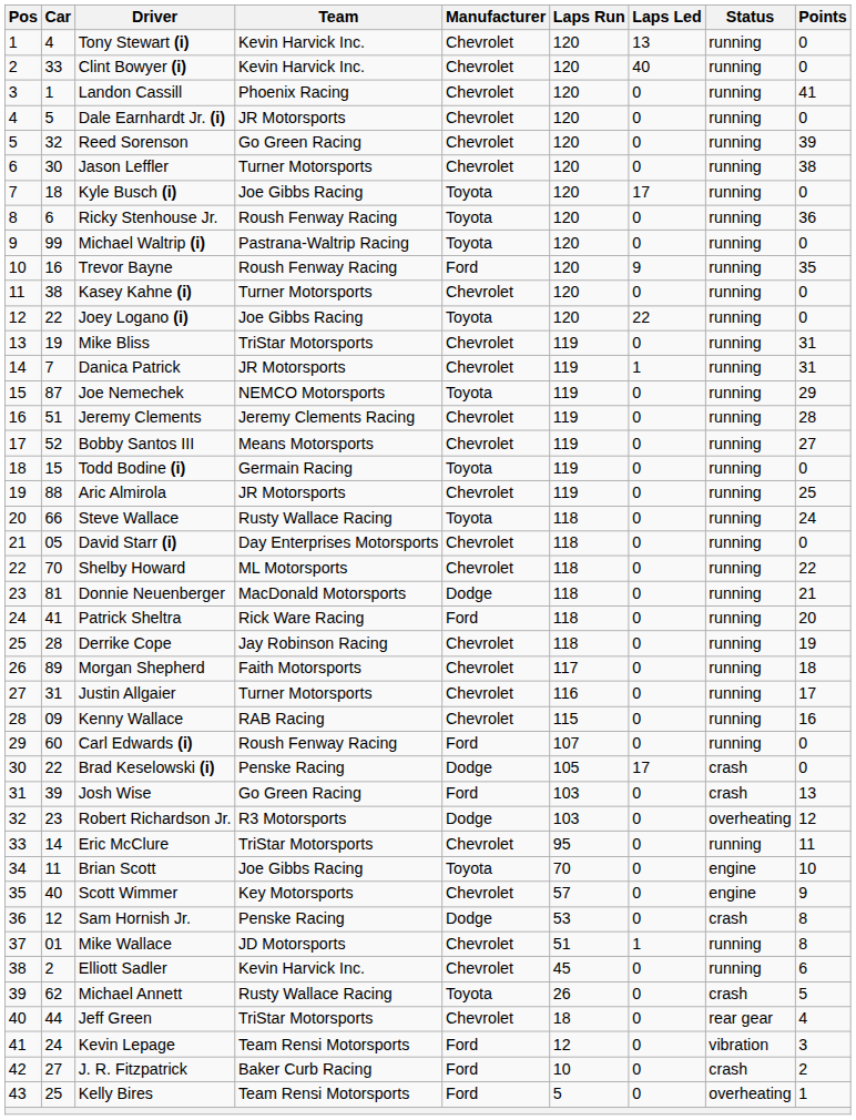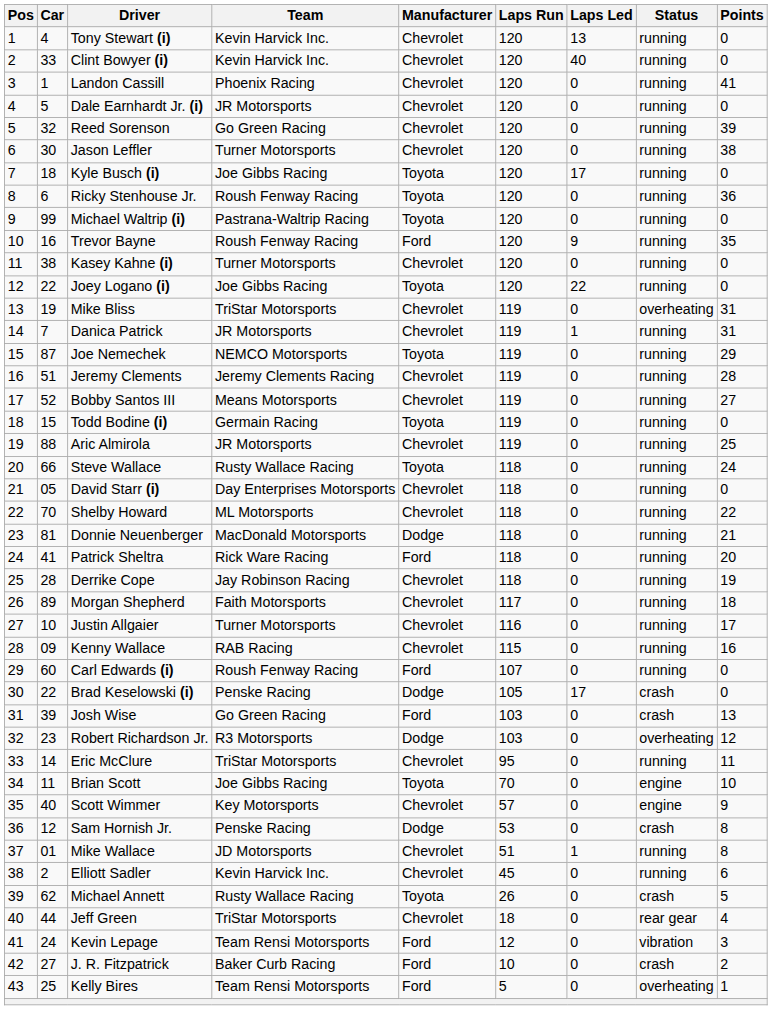Mike Bliss | Status: running -> overheating
Justin Allgaier | Car: 31 -> 10
